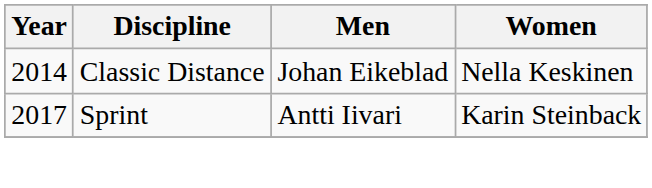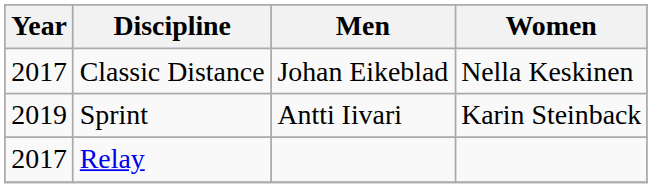Classic Distance | Year: 2014 -> 2017
Sprint | Year: 2017 -> 2019
+ row: 2017 | Relay
